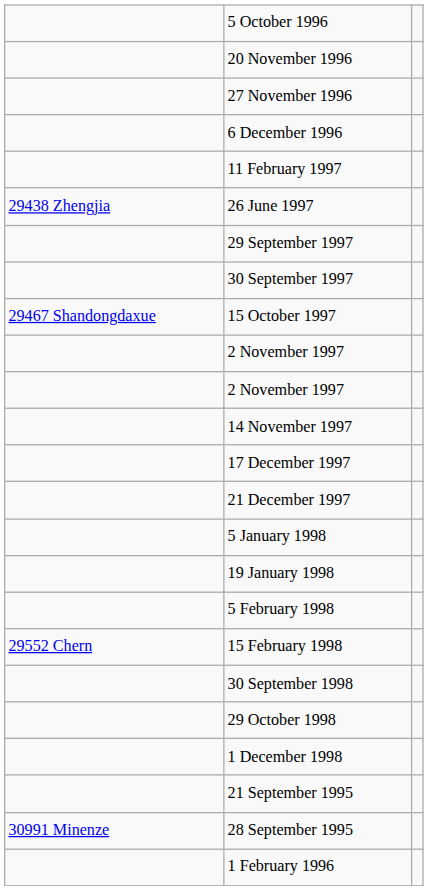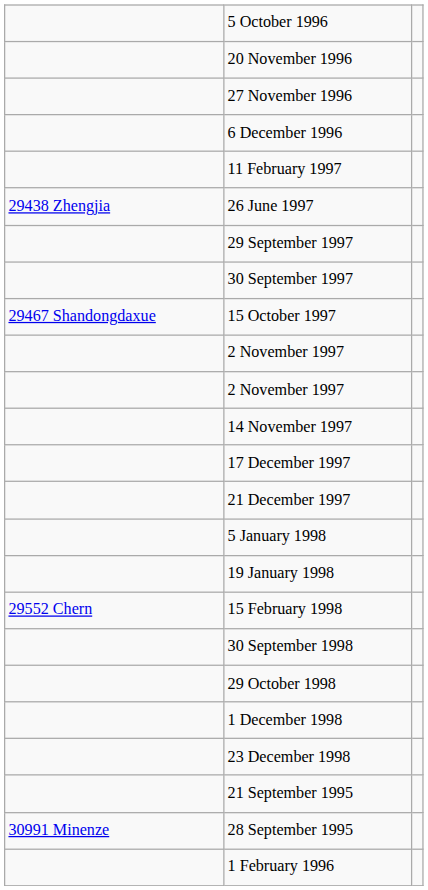- row: 5 February 1998
+ row: 23 December 1998
